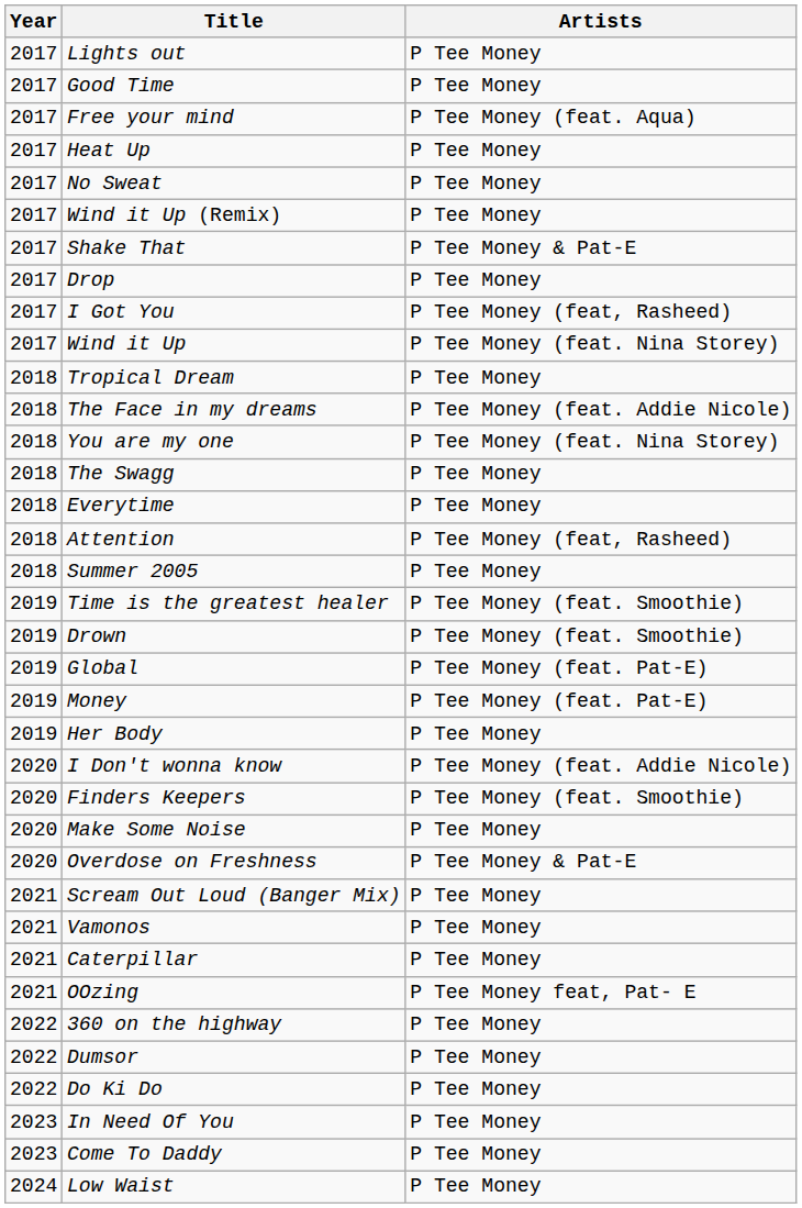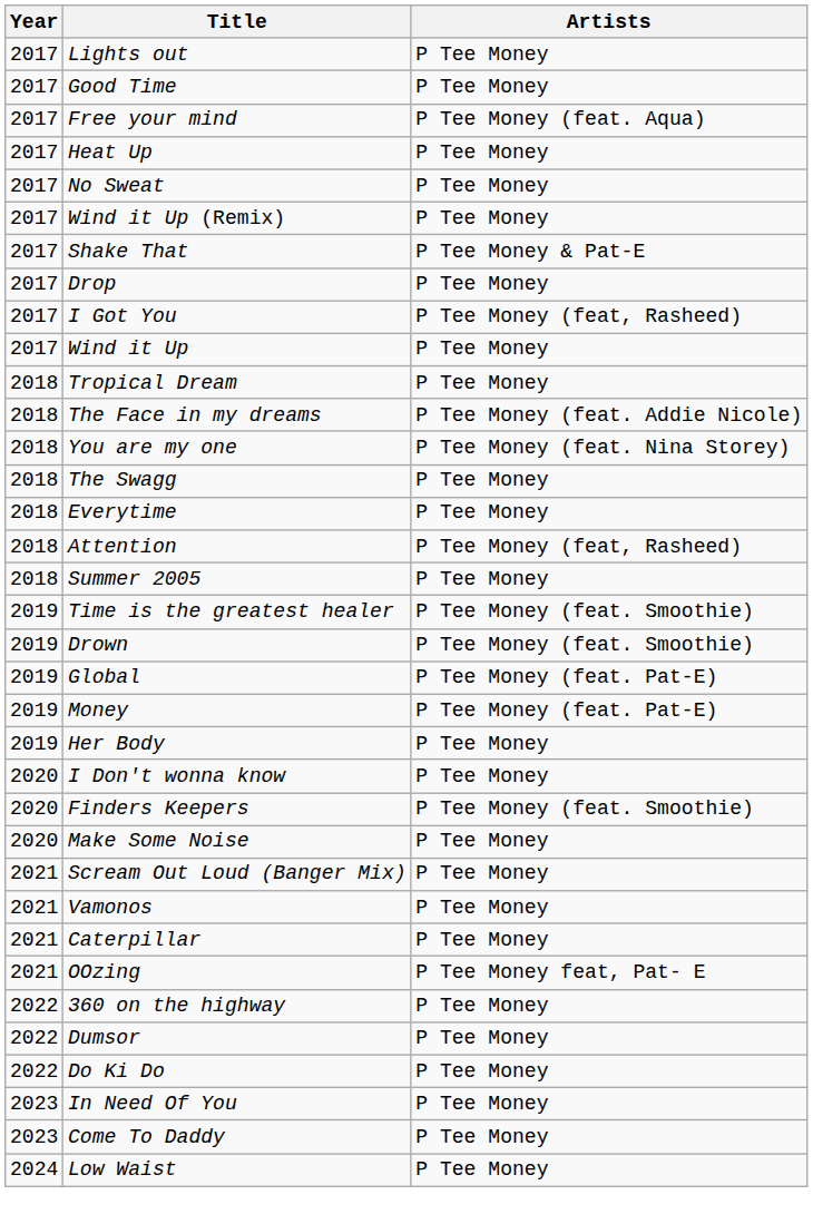Wind it Up | Artists: P Tee Money (feat. Nina Storey) -> P Tee Money
I Don't wonna know | Artists: P Tee Money (feat. Addie Nicole) -> P Tee Money
- row: 2020 | Overdose on Freshness | P Tee Money & Pat-E
